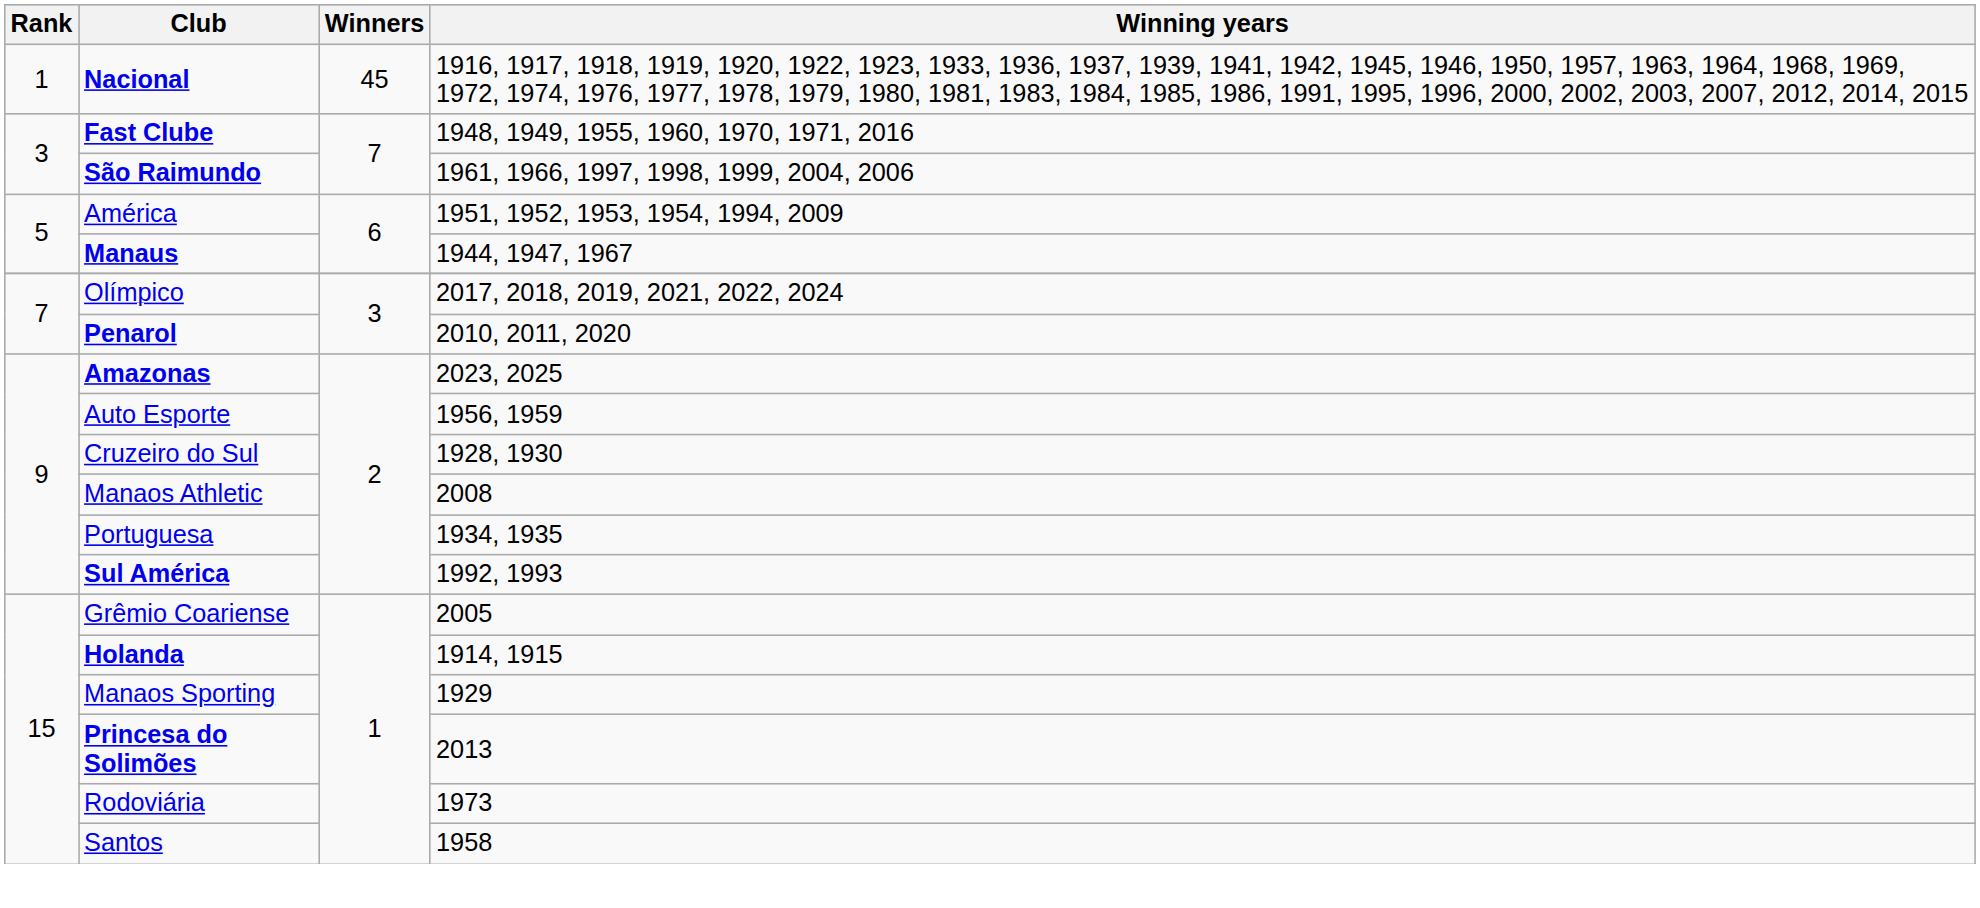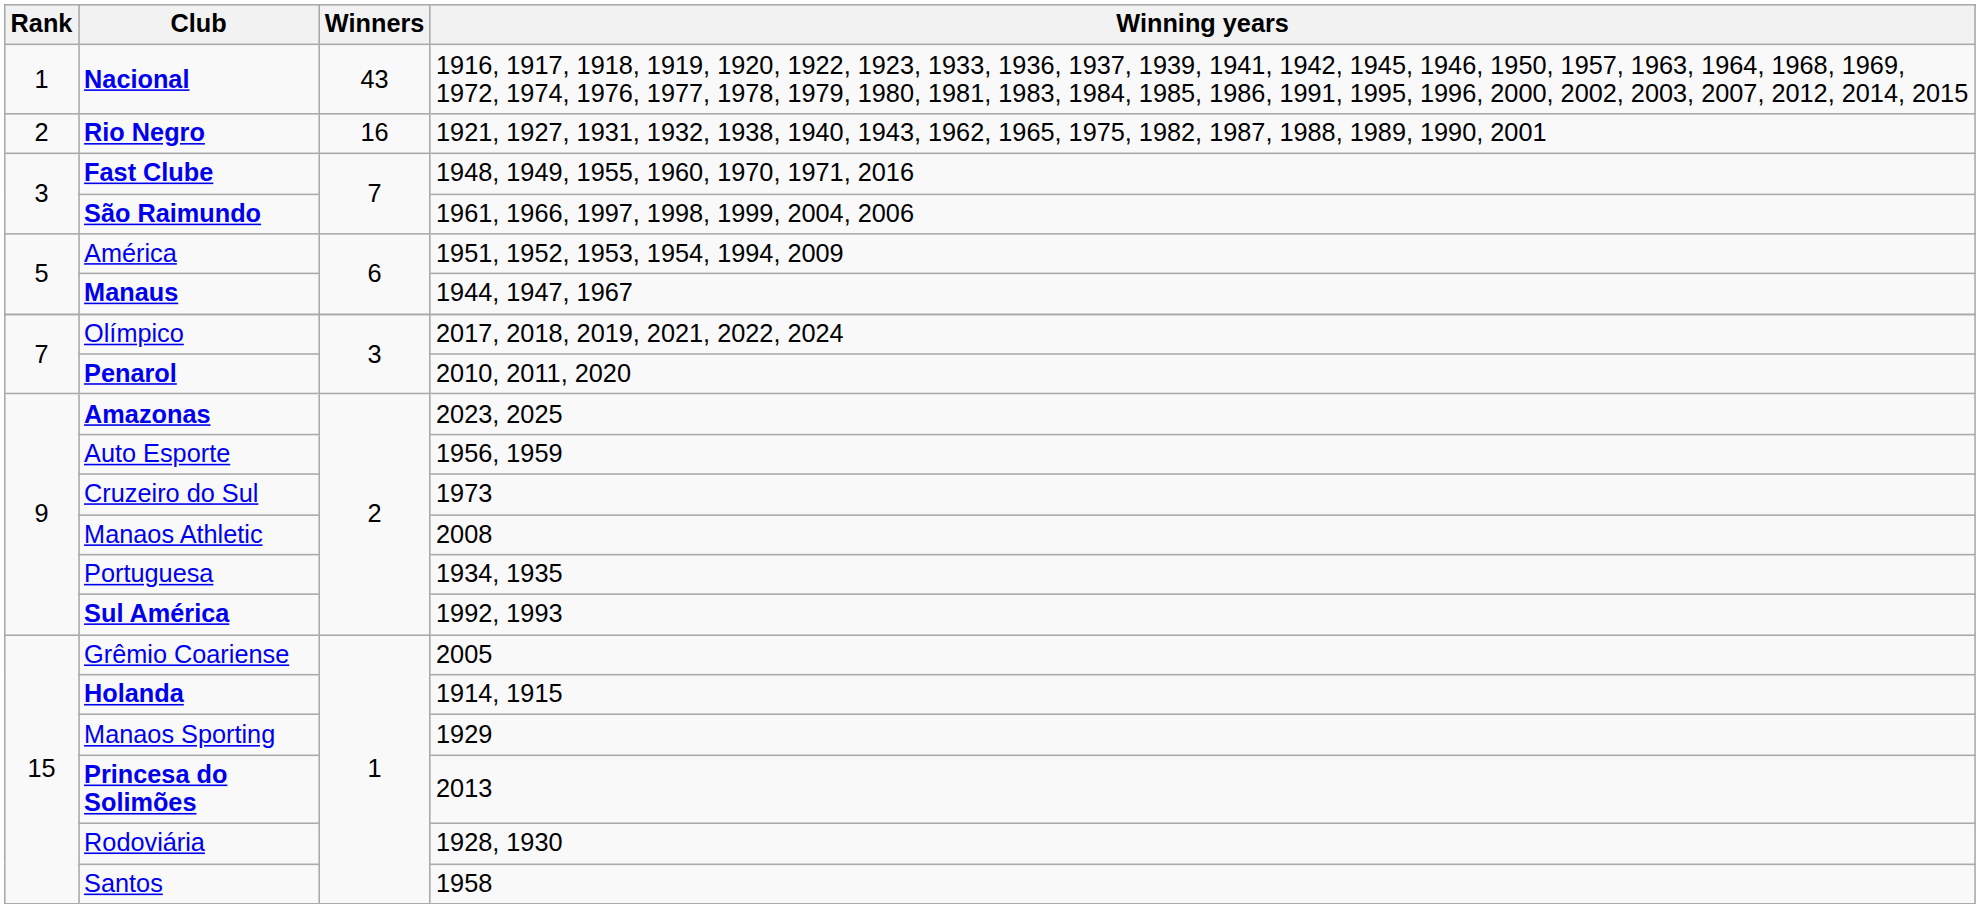Nacional | Winners: 45 -> 43
+ row: 2 | Rio Negro | 16 | 1921, 1927, 1931, 1932, 1938, 1940, 1943, 1962, 1965, 1975, 1982, 1987, 1988, 1989, 1990, 2001
Cruzeiro do Sul | Winning years: 1928, 1930 -> 1973
Rodoviária | Winning years: 1973 -> 1928, 1930
